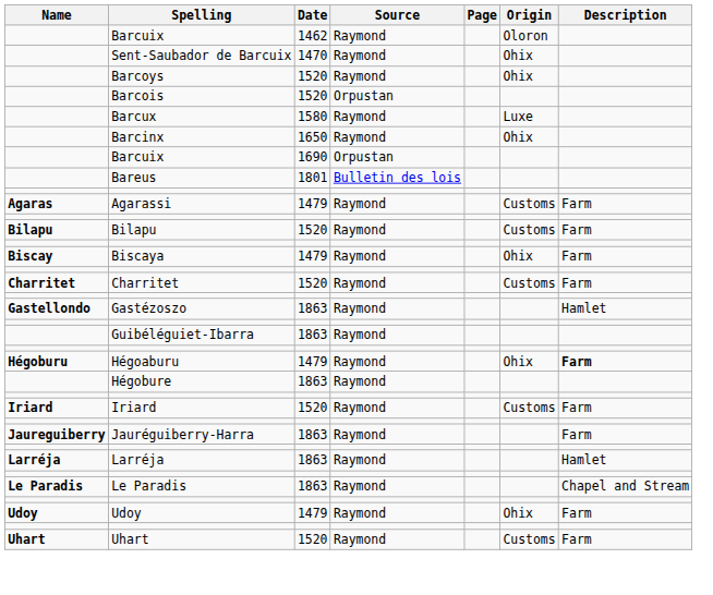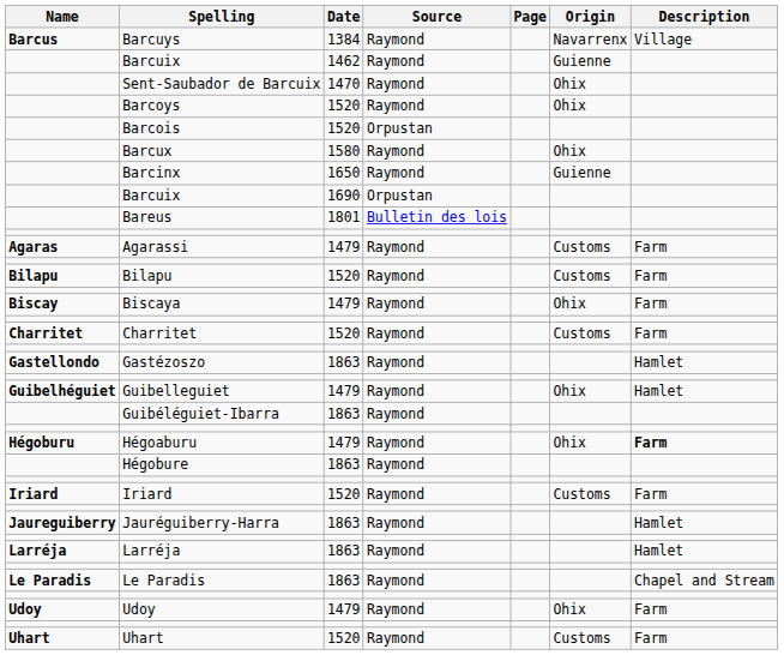+ row: Barcus | Barcuys | 1384 | Raymond | Navarrenx | Village
Barcuix / 1462 | Origin: Oloron -> Guienne
Barcux | Origin: Luxe -> Ohix
Barcinx | Origin: Ohix -> Guienne
+ row: Guibelhéguiet | Guibelleguiet | 1479 | Raymond | Ohix | Hamlet
Jauréguiberry-Harra | Description: Farm -> Hamlet
